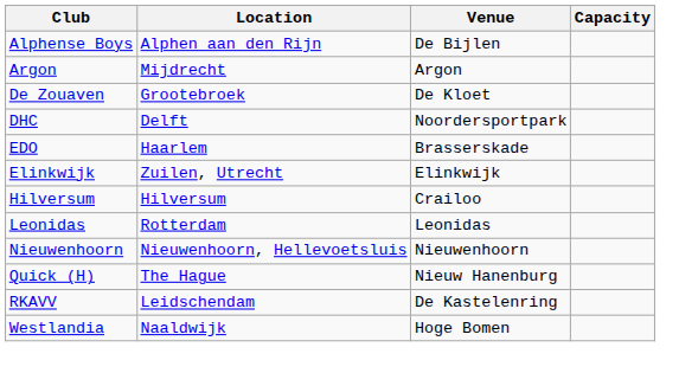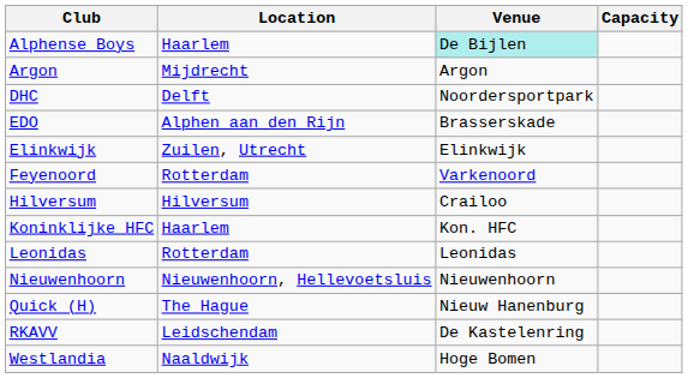Alphense Boys | Location: Alphen aan den Rijn -> Haarlem
Alphense Boys | Venue: no background -> paleturquoise background
- row: De Zouaven | Grootebroek | De Kloet
EDO | Location: Haarlem -> Alphen aan den Rijn
+ row: Feyenoord | Rotterdam | Varkenoord
+ row: Koninklijke HFC | Haarlem | Kon. HFC
